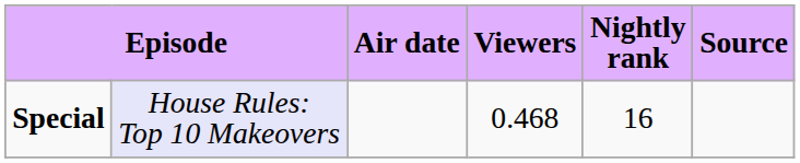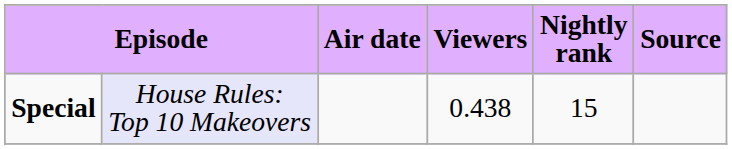Special | Viewers: 0.468 -> 0.438
Special | Nightly rank: 16 -> 15
